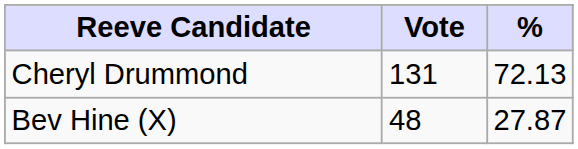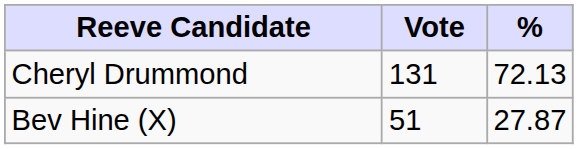Bev Hine (X) | Vote: 48 -> 51
